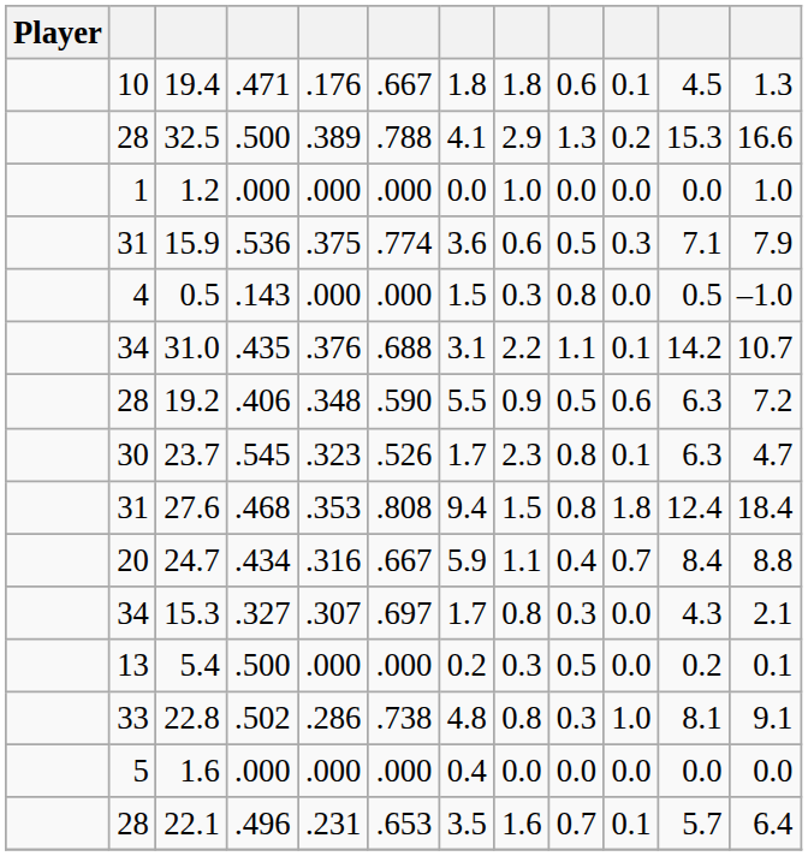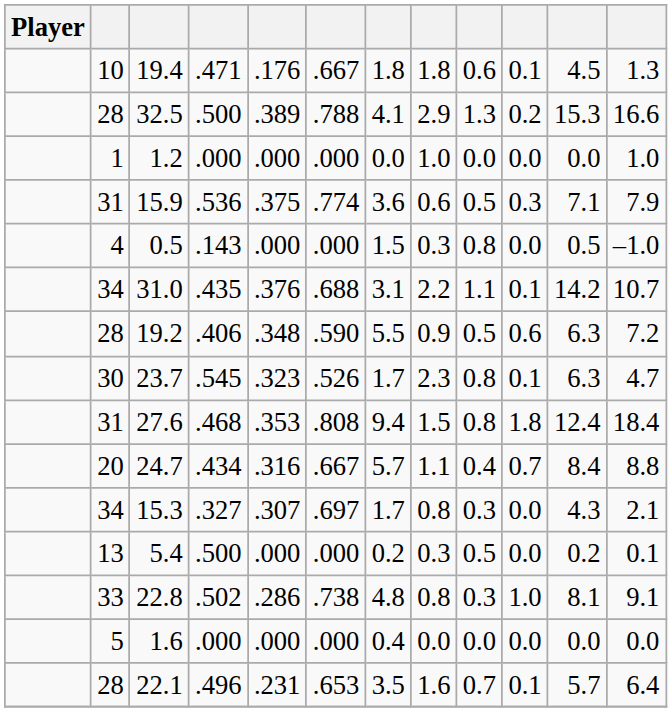24.7 | column 7: 5.9 -> 5.7
